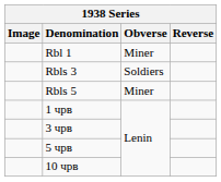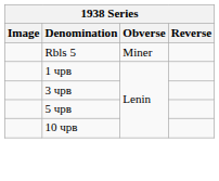- row: Rbl 1 | Miner
- row: Rbls 3 | Soldiers
